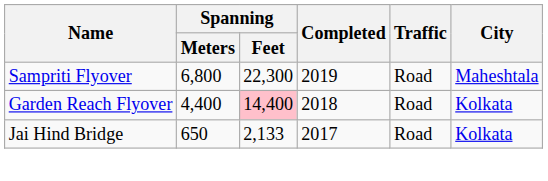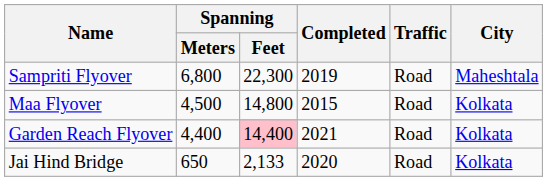+ row: Maa Flyover | 4,500 | 14,800 | 2015 | Road | Kolkata
Garden Reach Flyover | Completed: 2018 -> 2021
Jai Hind Bridge | Completed: 2017 -> 2020
